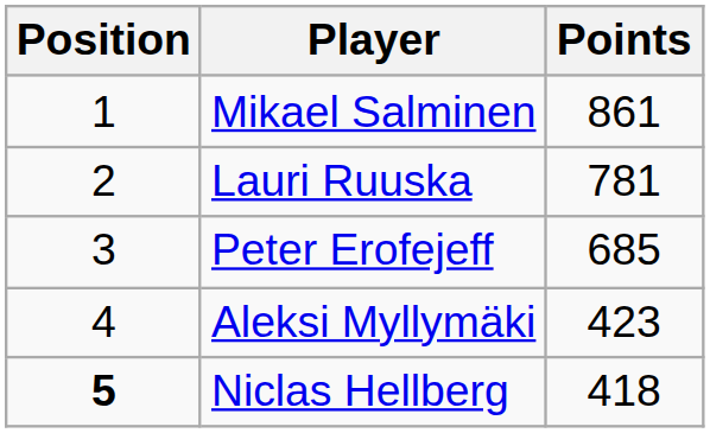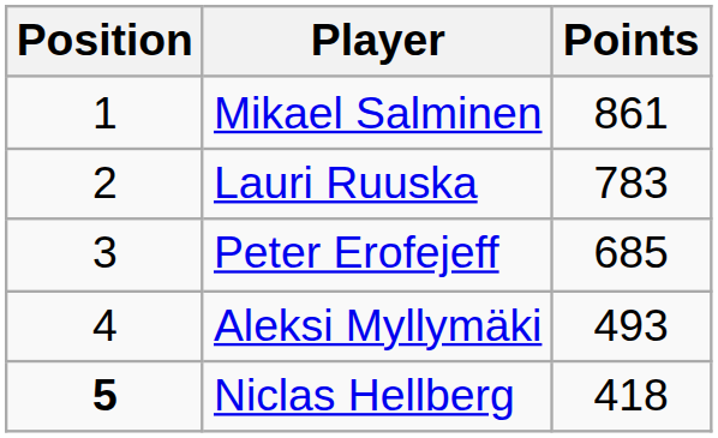Lauri Ruuska | Points: 781 -> 783
Aleksi Myllymäki | Points: 423 -> 493
